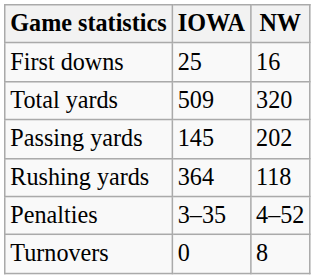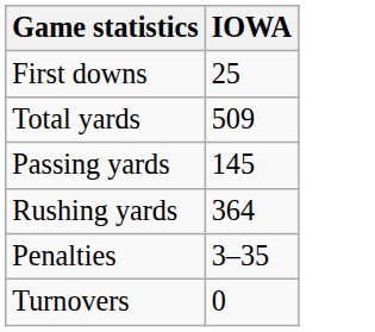- column: NW | 16 | 320 | 202 | 118 | 4–52 | 8
